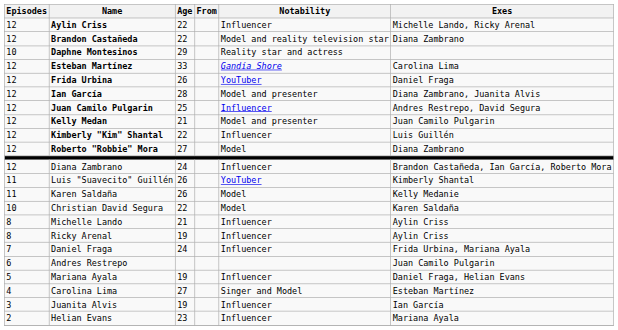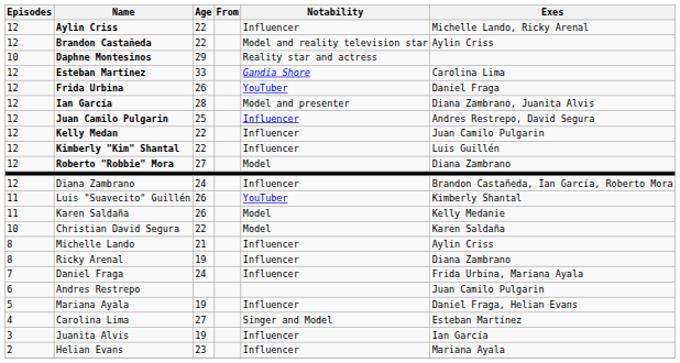Brandon Castañeda | Exes: Diana Zambrano -> Aylin Criss
Kelly Medan | Age: 21 -> 22
Kelly Medan | Notability: Model and presenter -> Influencer
Ricky Arenal | Exes: Aylin Criss -> Diana Zambrano
